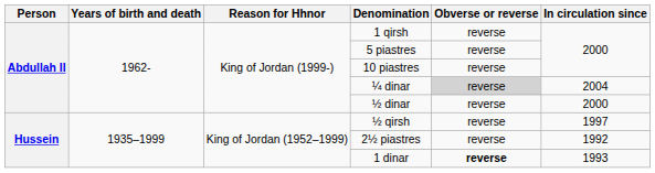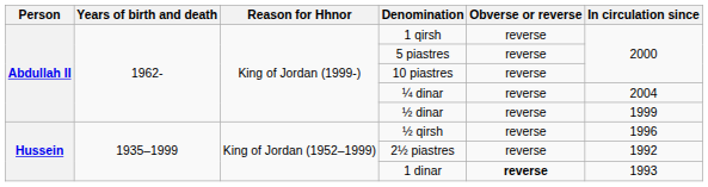¼ dinar | Obverse or reverse: lightgrey background -> no background
½ dinar | In circulation since: 2000 -> 1999
½ qirsh | In circulation since: 1997 -> 1996
